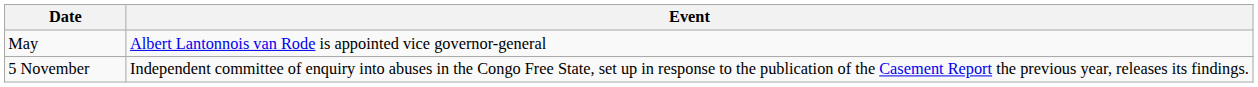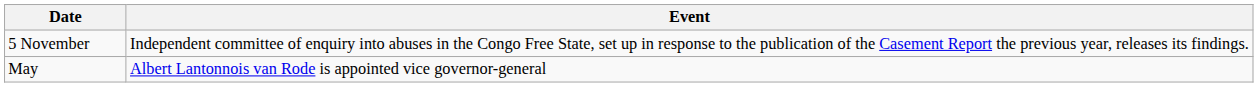rows swapped: May <-> 5 November
